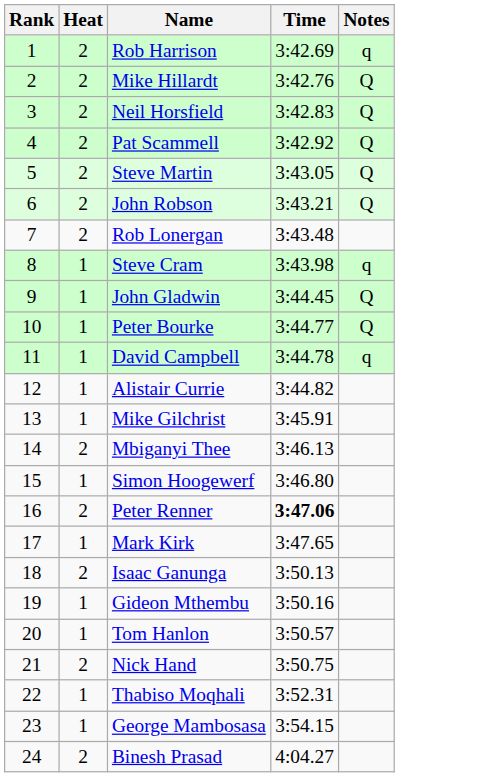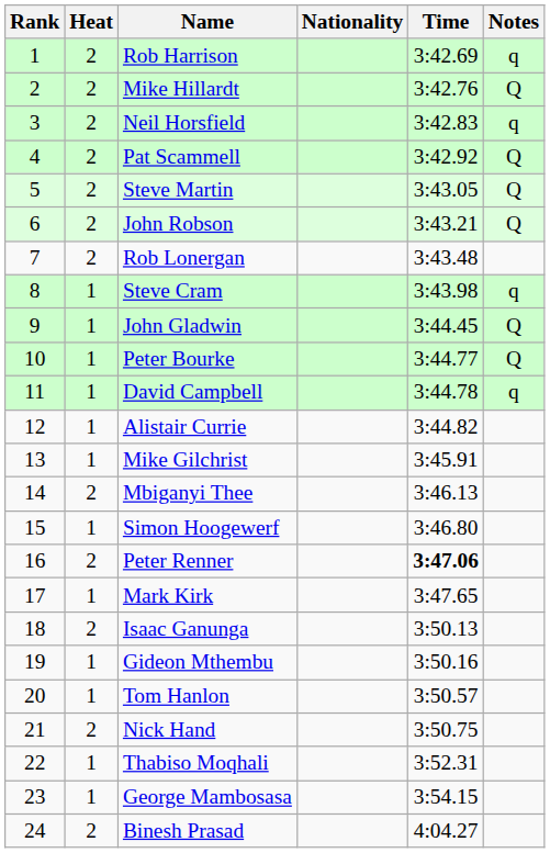+ column: Nationality
Neil Horsfield | Notes: Q -> q
